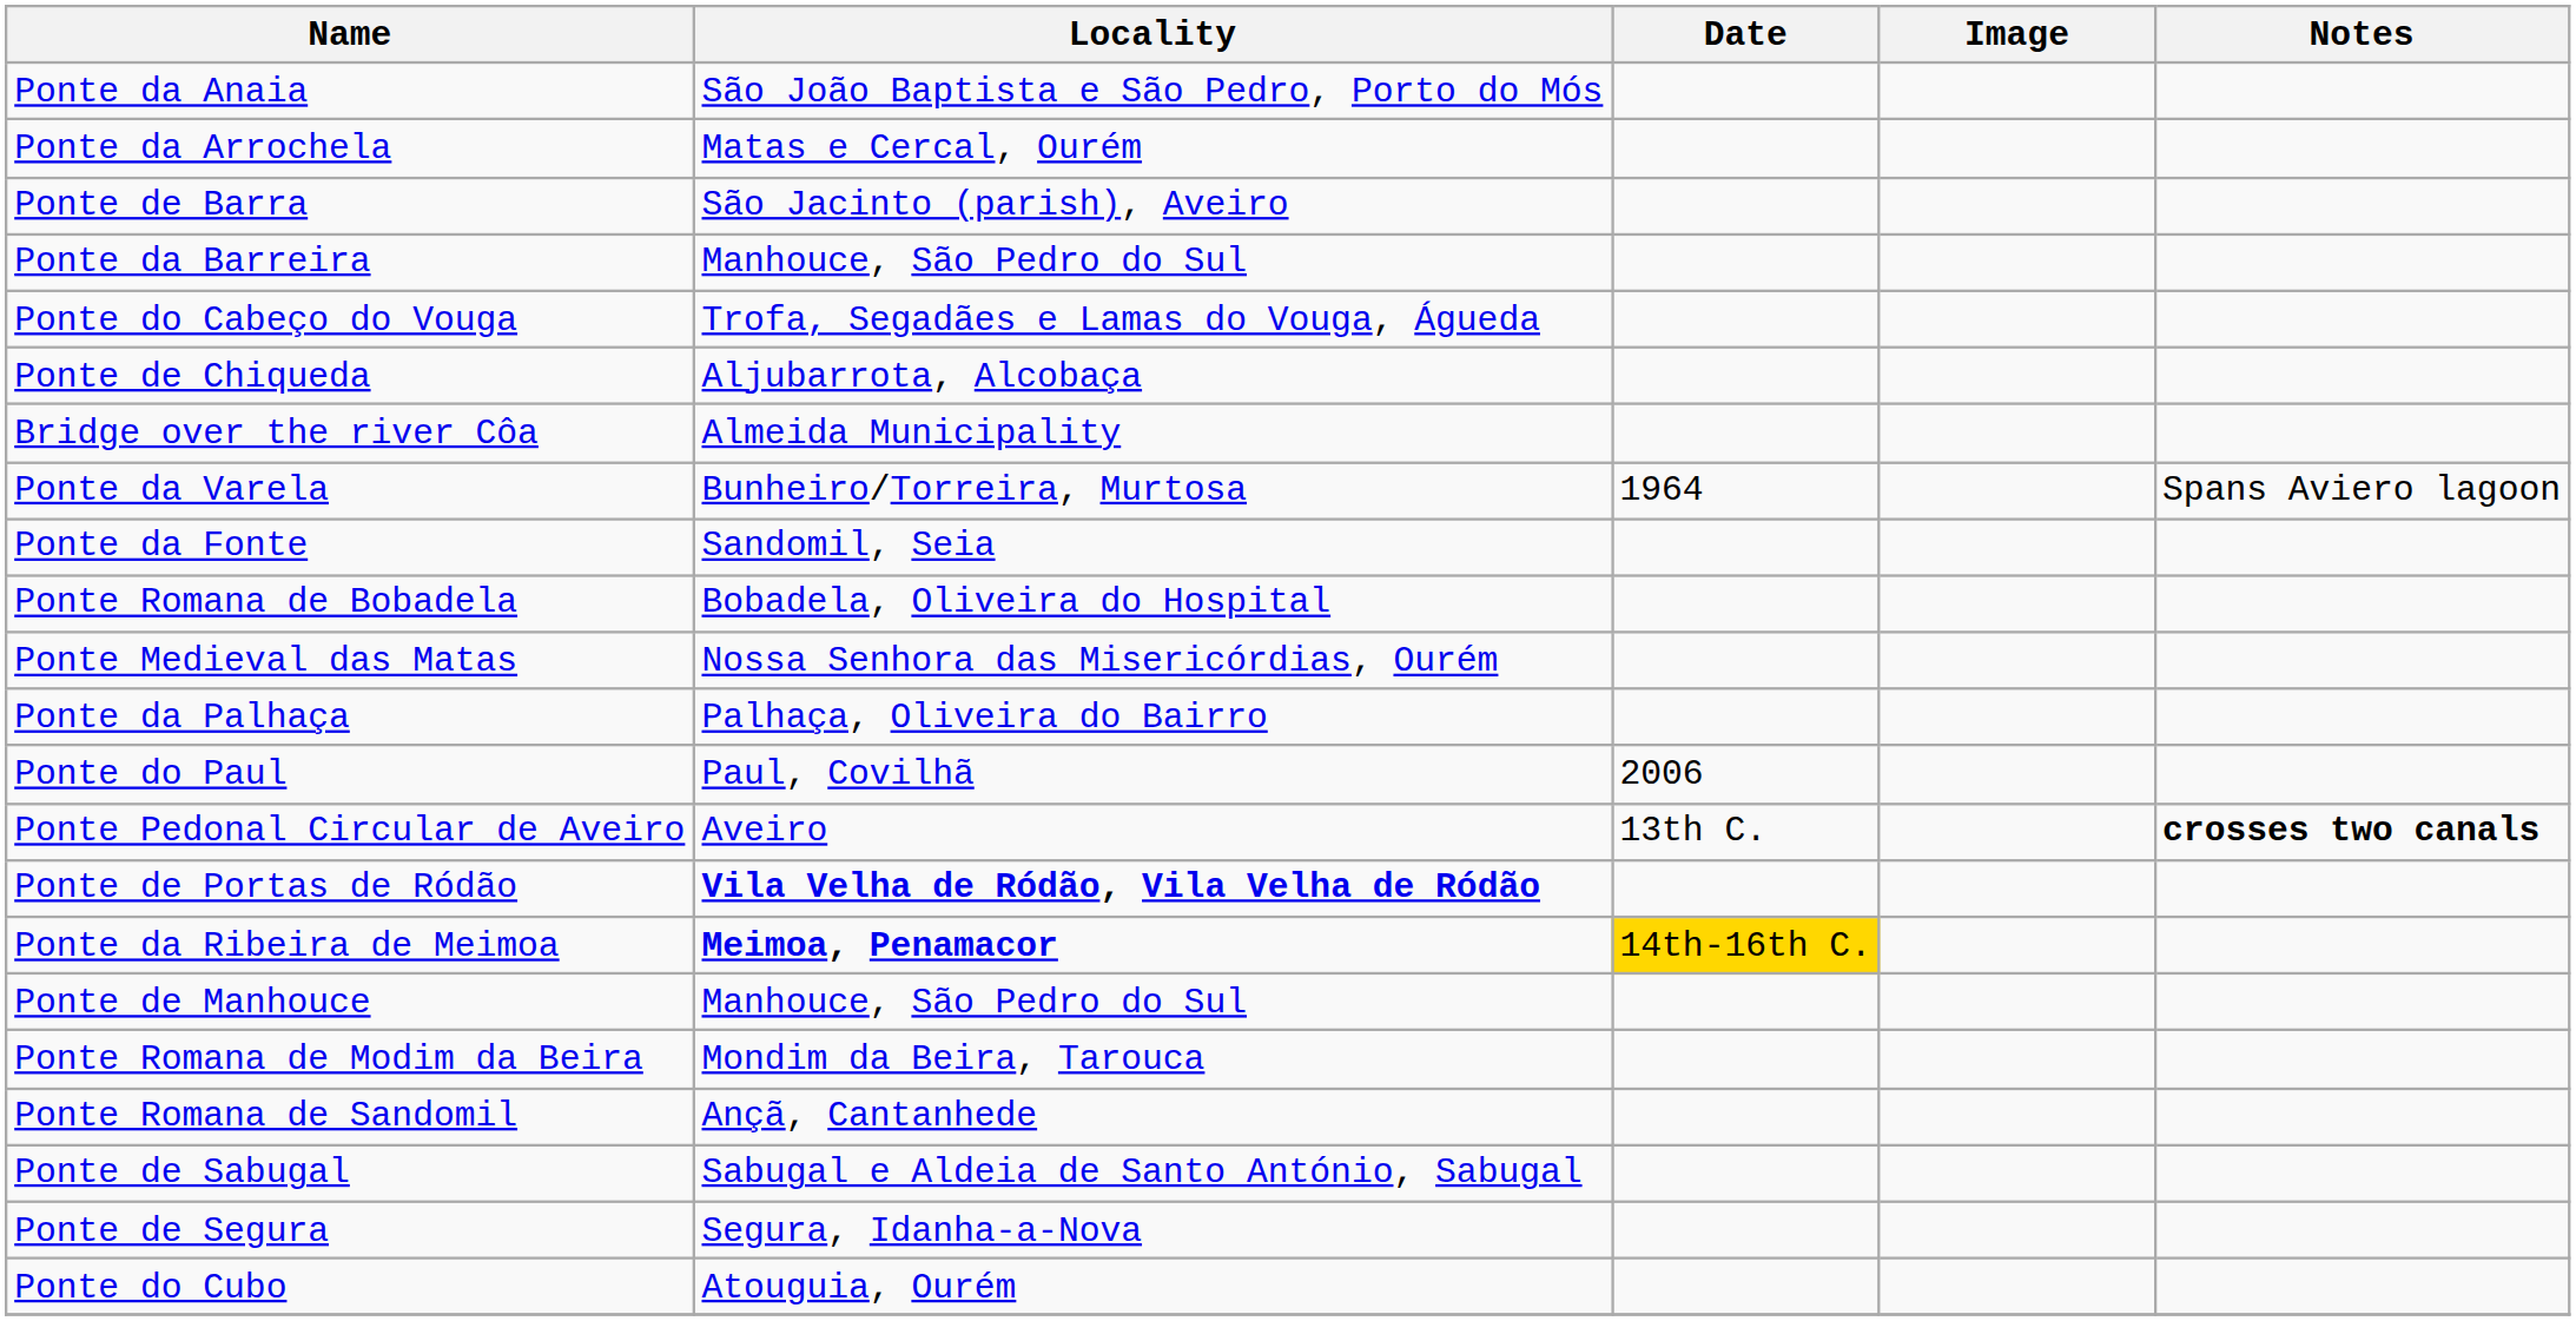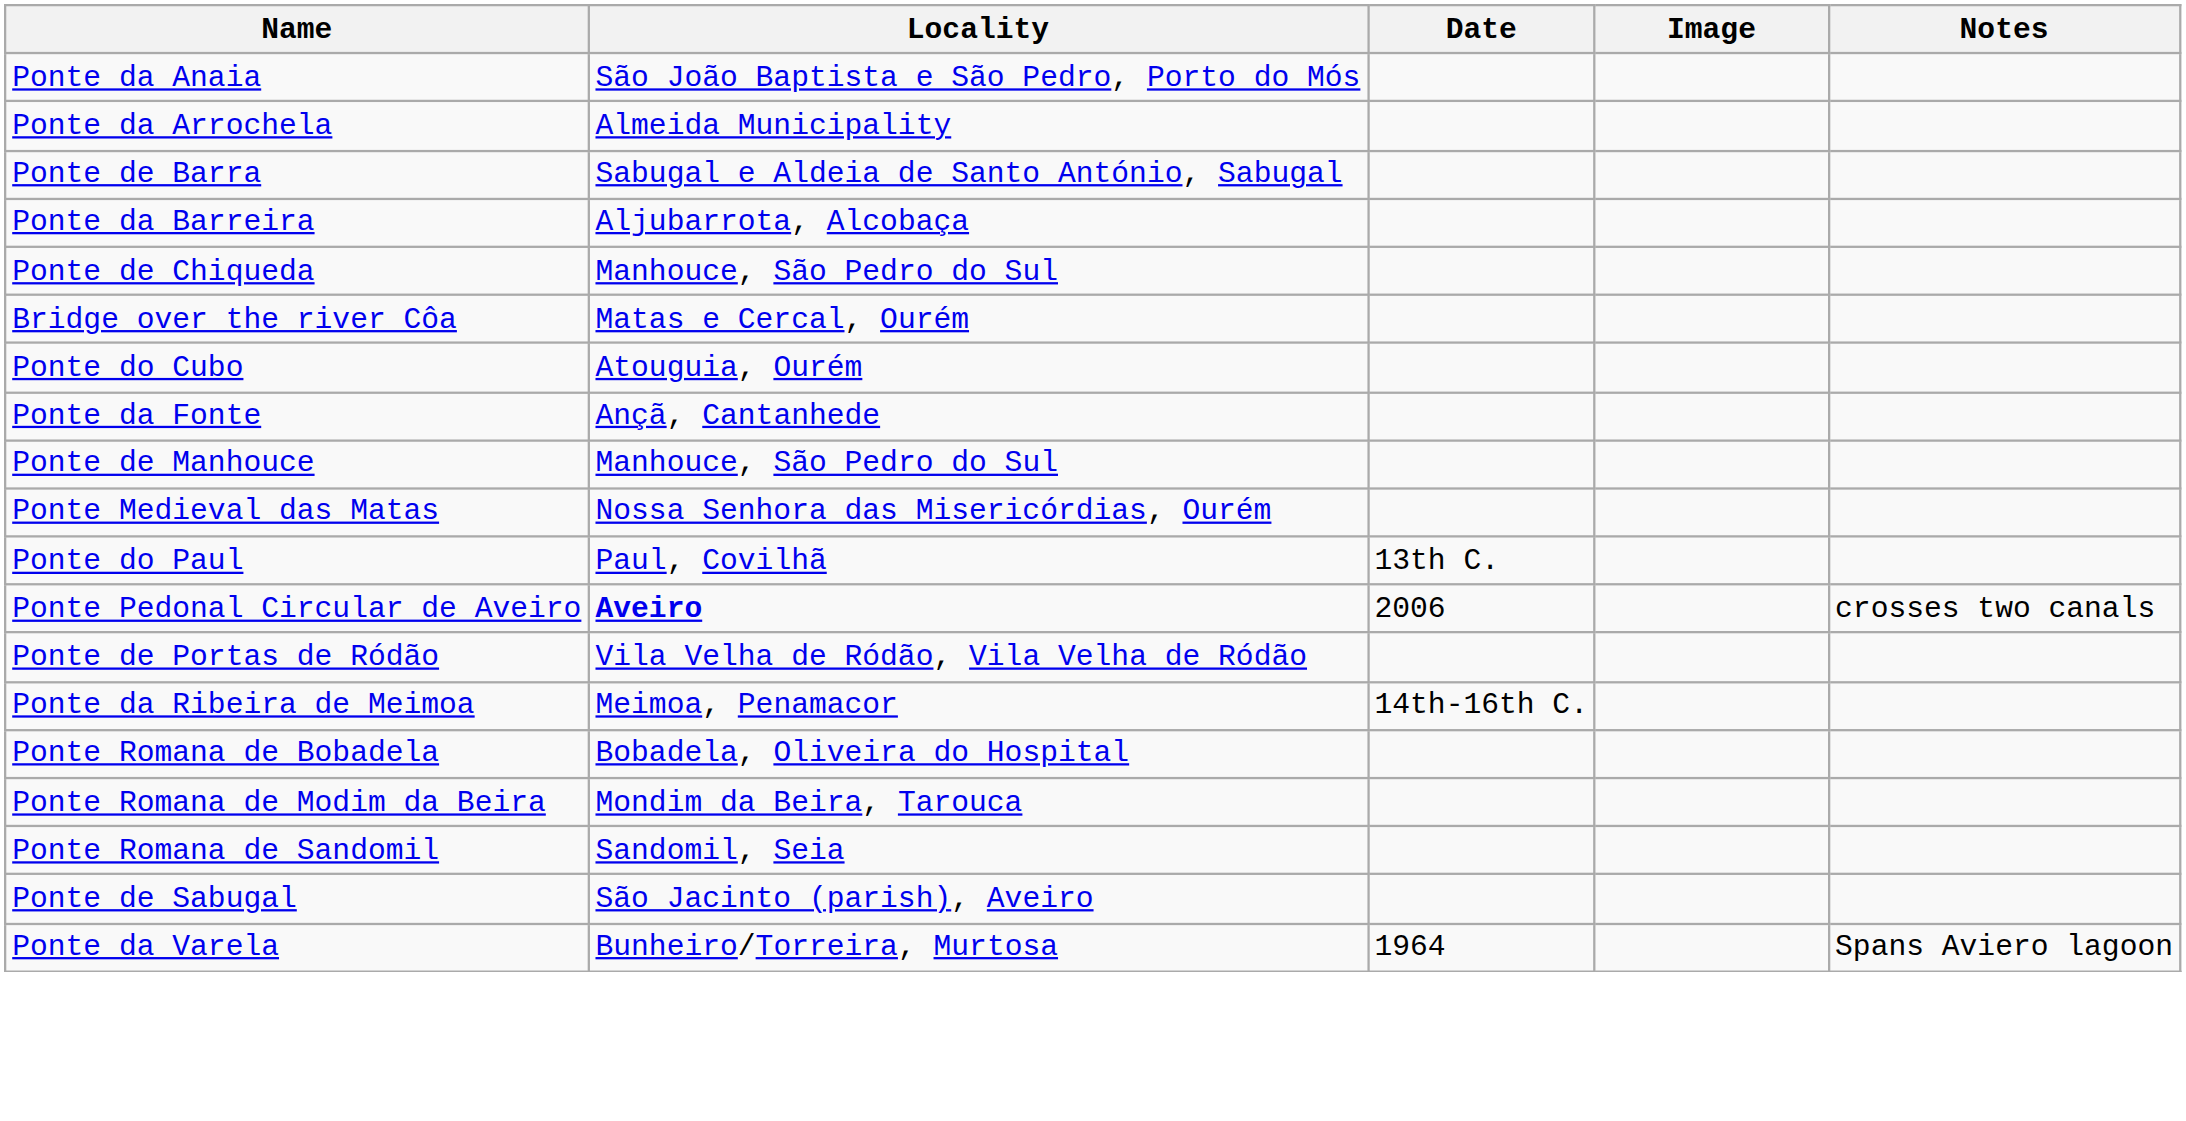Ponte da Arrochela | Locality: Matas e Cercal, Ourém -> Almeida Municipality
Ponte de Barra | Locality: São Jacinto (parish), Aveiro -> Sabugal e Aldeia de Santo António, Sabugal
Ponte da Barreira | Locality: Manhouce, São Pedro do Sul -> Aljubarrota, Alcobaça
- row: Ponte do Cabeço do Vouga | Trofa, Segadães e Lamas do Vouga, Águeda
Ponte de Chiqueda | Locality: Aljubarrota, Alcobaça -> Manhouce, São Pedro do Sul
Bridge over the river Côa | Locality: Almeida Municipality -> Matas e Cercal, Ourém
rows swapped: Ponte do Cubo <-> Ponte da Varela
Ponte da Fonte | Locality: Sandomil, Seia -> Ançã, Cantanhede
rows swapped: Ponte de Manhouce <-> Ponte Romana de Bobadela
- row: Ponte da Palhaça | Palhaça, Oliveira do Bairro
Ponte do Paul | Date: 2006 -> 13th C.
Ponte Pedonal Circular de Aveiro | Locality: normal -> bold
Ponte Pedonal Circular de Aveiro | Date: 13th C. -> 2006
Ponte Pedonal Circular de Aveiro | Notes: bold -> normal
Ponte de Portas de Ródão | Locality: bold -> normal
Ponte da Ribeira de Meimoa | Locality: bold -> normal
Ponte da Ribeira de Meimoa | Date: gold background -> no background
Ponte Romana de Sandomil | Locality: Ançã, Cantanhede -> Sandomil, Seia
Ponte de Sabugal | Locality: Sabugal e Aldeia de Santo António, Sabugal -> São Jacinto (parish), Aveiro
- row: Ponte de Segura | Segura, Idanha-a-Nova
